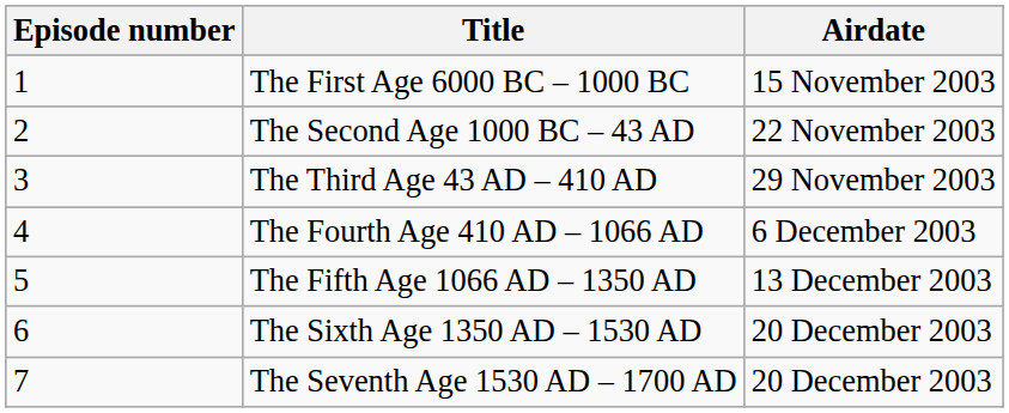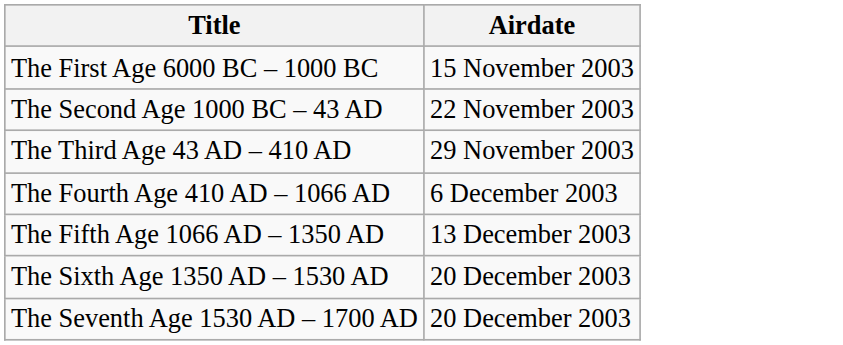- column: Episode number | 1 | 2 | 3 | 4 | 5 | 6 | 7
